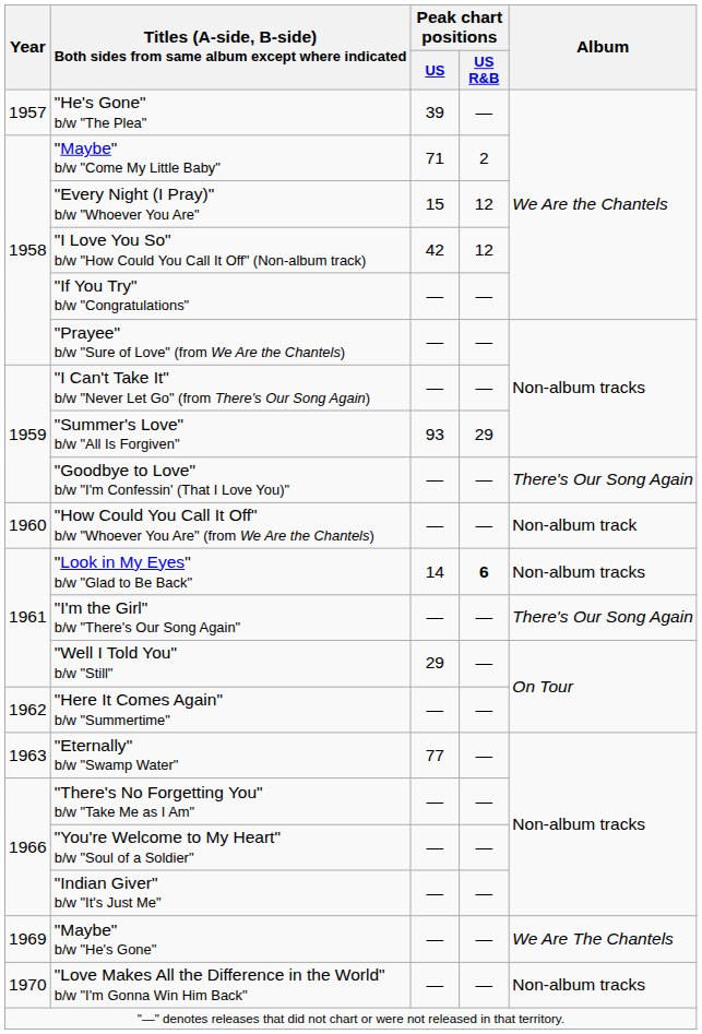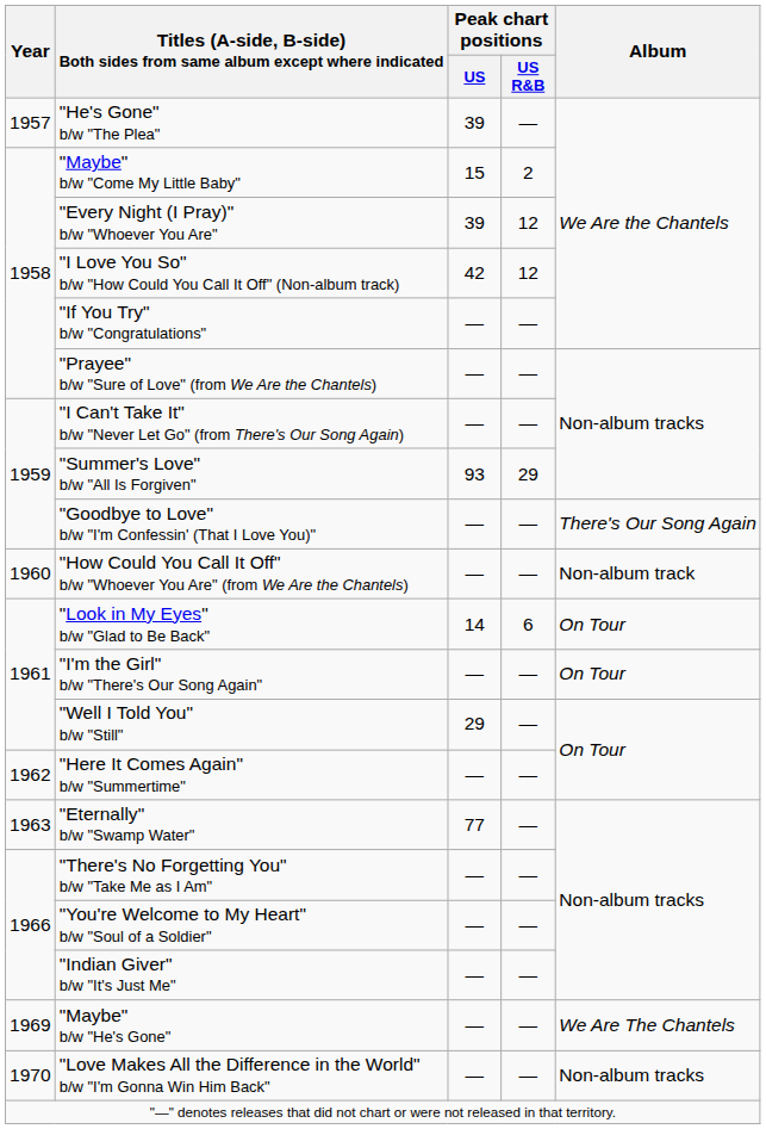"Maybe" b/w "Come My Little Baby" | Peak chart positions / US: 71 -> 15
"Every Night (I Pray)" b/w "Whoever You Are" | Peak chart positions / US: 15 -> 39
"Look in My Eyes" b/w "Glad to Be Back" | Peak chart positions / US R&B: bold -> normal
"Look in My Eyes" b/w "Glad to Be Back" | Album: Non-album tracks -> On Tour
"I'm the Girl" b/w "There's Our Song Again" | Album: There's Our Song Again -> On Tour
